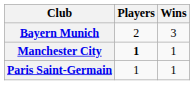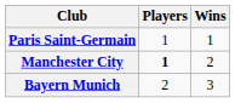rows swapped: Bayern Munich <-> Paris Saint-Germain
Manchester City | Wins: 1 -> 2
